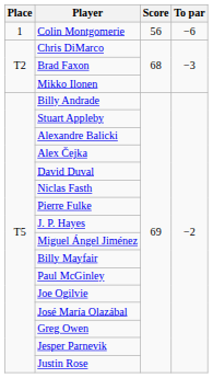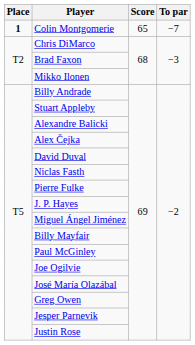Colin Montgomerie | Place: normal -> bold
Colin Montgomerie | Score: 56 -> 65
Colin Montgomerie | To par: −6 -> −7
